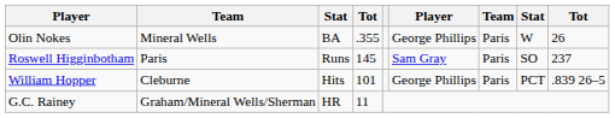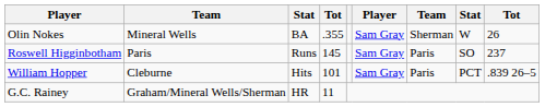Olin Nokes | column 6: George Phillips -> Sam Gray
Olin Nokes | column 7: Paris -> Sherman
William Hopper | column 6: George Phillips -> Sam Gray
